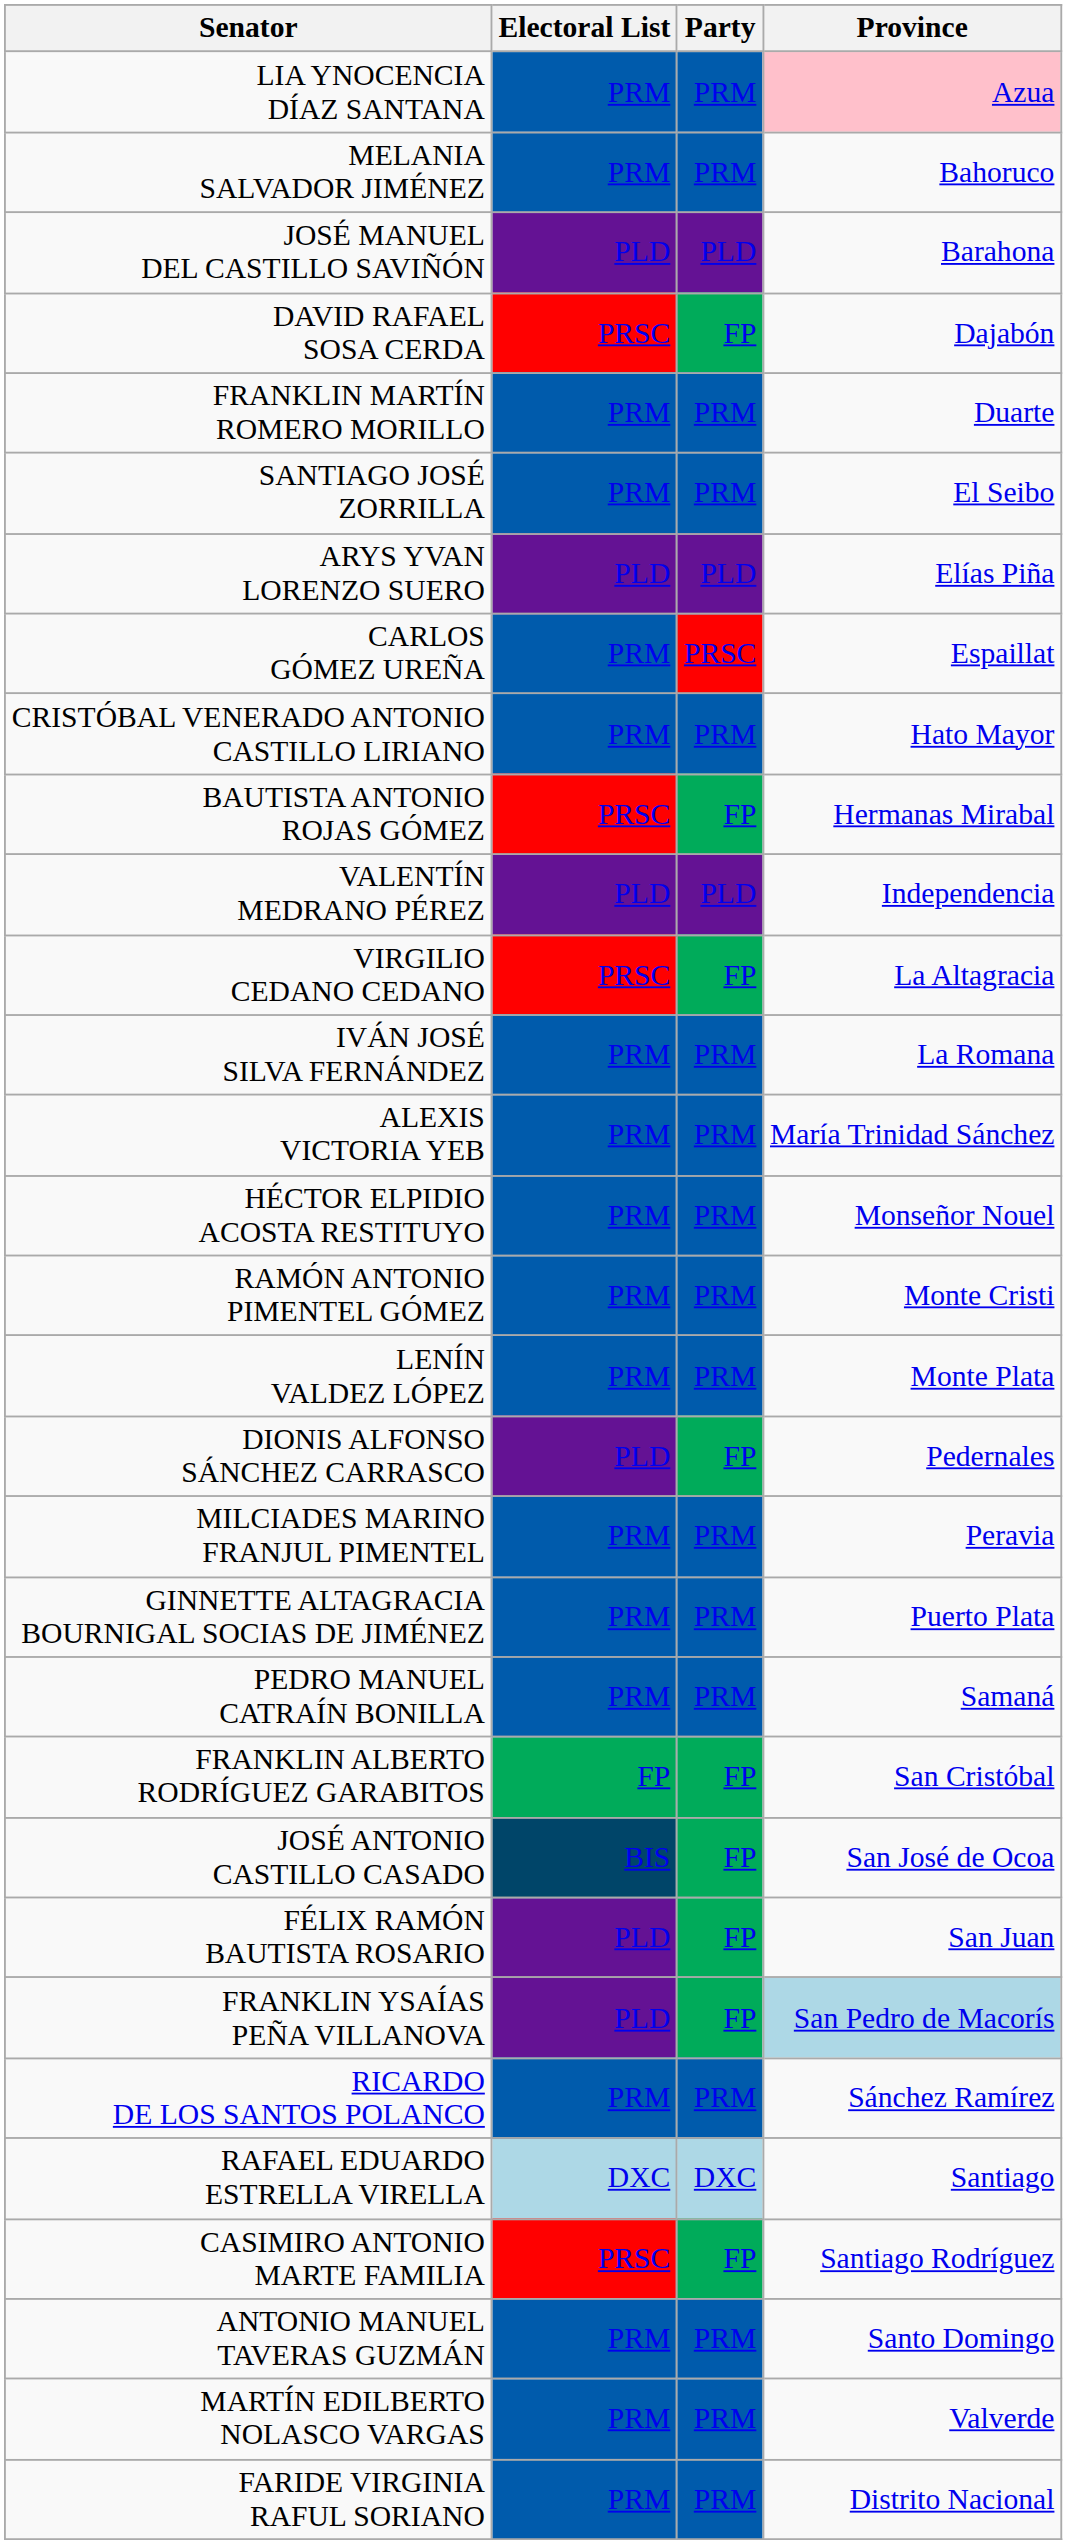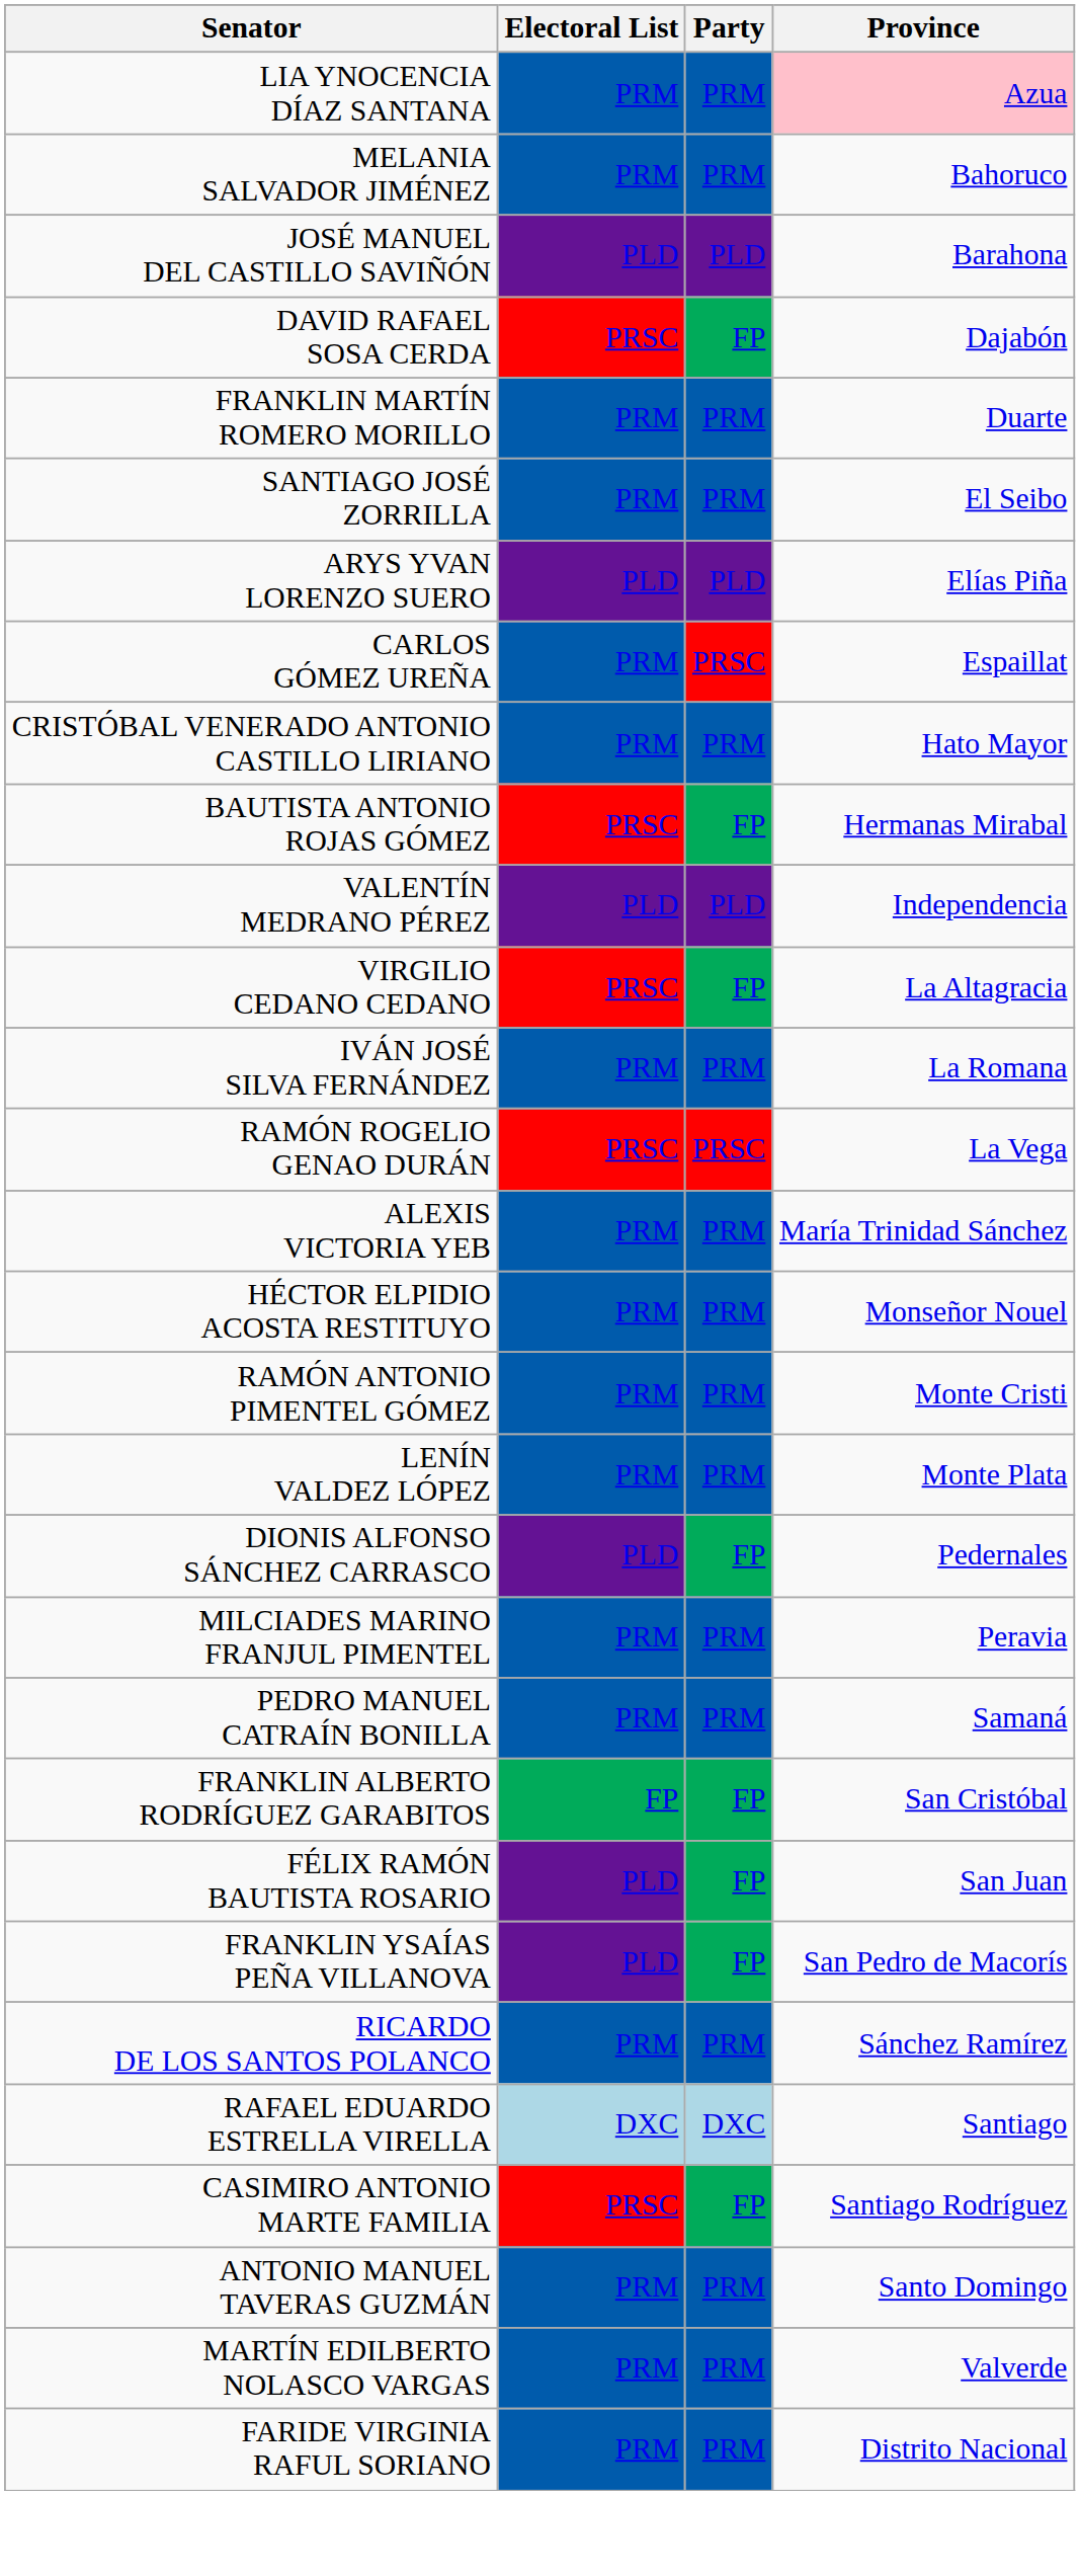+ row: RAMÓN ROGELIO GENAO DURÁN | PRSC | PRSC | La Vega
- row: GINNETTE ALTAGRACIA BOURNIGAL SOCIAS DE JIMÉNEZ | PRM | PRM | Puerto Plata
- row: JOSÉ ANTONIO CASTILLO CASADO | BIS | FP | San José de Ocoa
FRANKLIN YSAÍAS PEÑA VILLANOVA | Province: lightblue background -> no background
